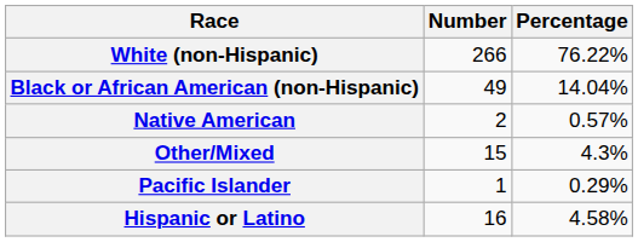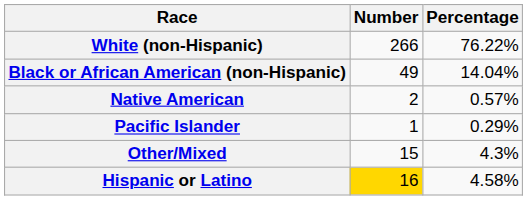rows swapped: Pacific Islander <-> Other/Mixed
Hispanic or Latino | Number: no background -> gold background
